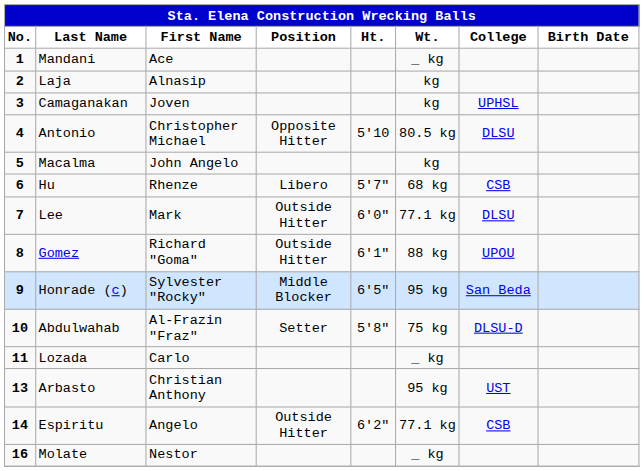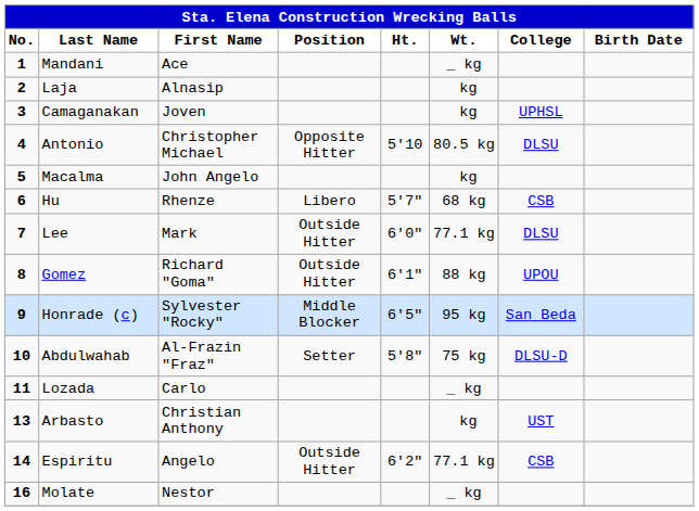Arbasto | Wt.: 95 kg -> kg
